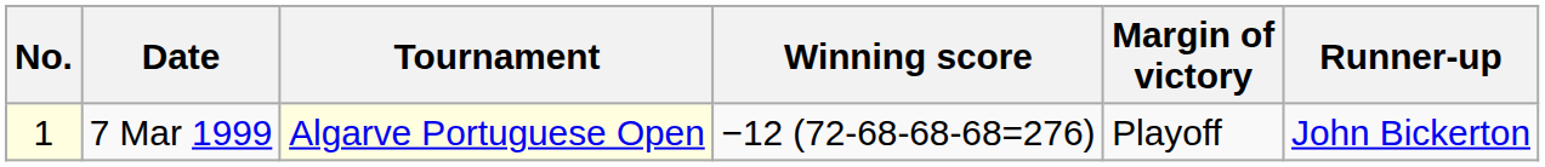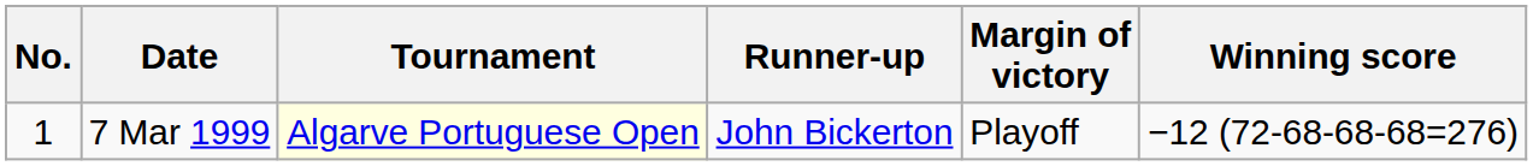columns swapped: Winning score <-> Runner-up
7 Mar 1999 | No.: lightyellow background -> no background
